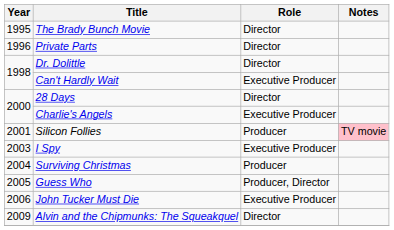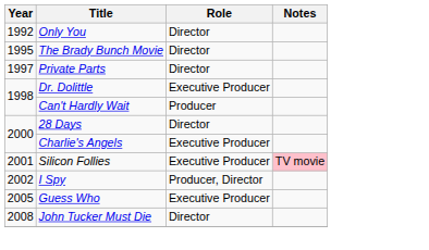+ row: 1992 | Only You | Director
Private Parts | Year: 1996 -> 1997
Dr. Dolittle | Role: Director -> Executive Producer
Can't Hardly Wait | Role: Executive Producer -> Producer
Silicon Follies | Role: Producer -> Executive Producer
I Spy | Year: 2003 -> 2002
I Spy | Role: Executive Producer -> Producer, Director
- row: 2004 | Surviving Christmas | Producer
Guess Who | Role: Producer, Director -> Executive Producer
John Tucker Must Die | Year: 2006 -> 2008
John Tucker Must Die | Role: Executive Producer -> Director
- row: 2009 | Alvin and the Chipmunks: The Squeakquel | Director
